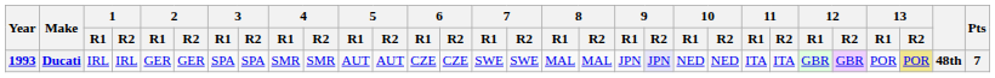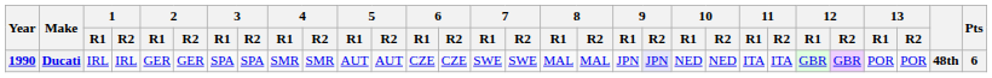Ducati | Year: 1993 -> 1990
Ducati | 13 / R2: khaki background -> no background
Ducati | Pts: 7 -> 6
